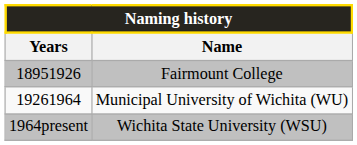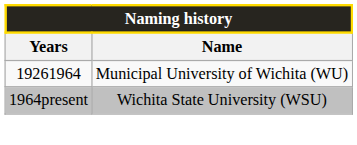- row: 18951926 | Fairmount College
